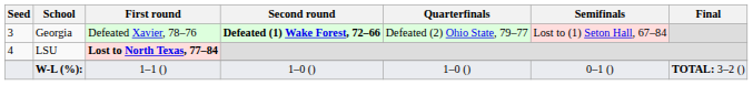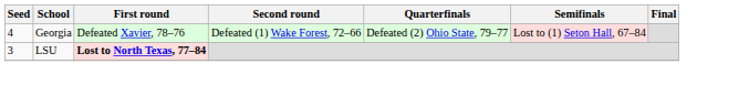Georgia | Seed: 3 -> 4
Georgia | Second round: bold -> normal
LSU | Seed: 4 -> 3
- row: W-L (%): | 1–1 () | 1–0 () | 1–0 () | 0–1 () | TOTAL: 3–2 ()
